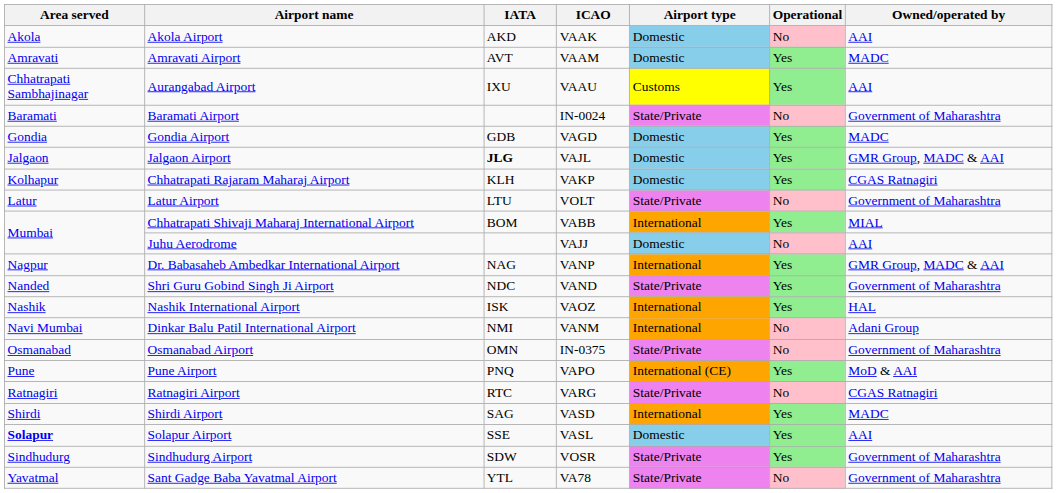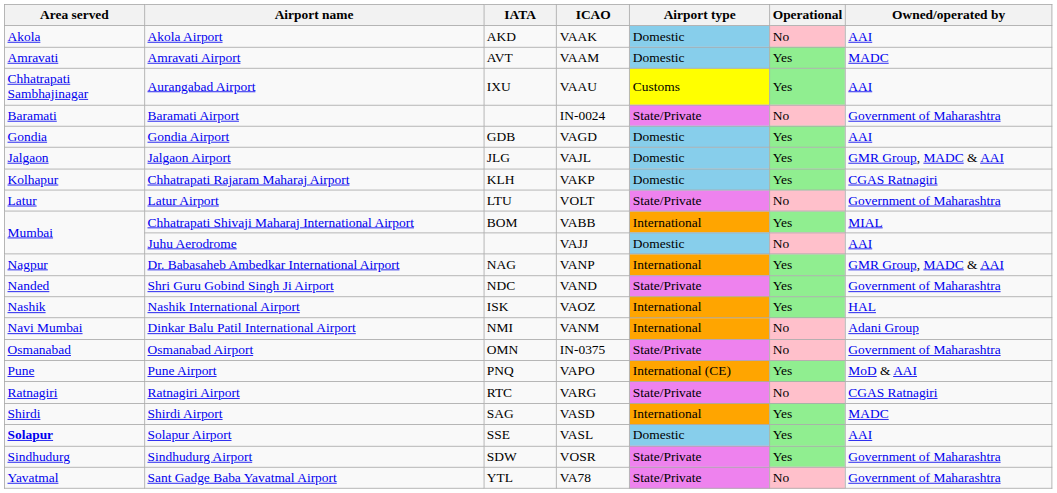Gondia Airport | Owned/operated by: MADC -> AAI
Jalgaon Airport | IATA: bold -> normal
